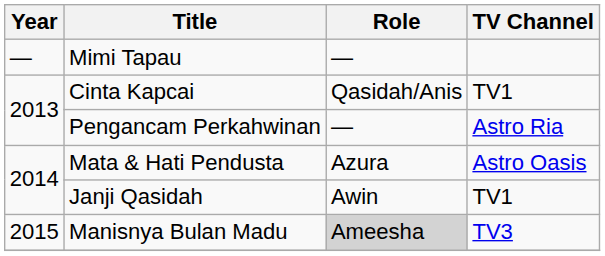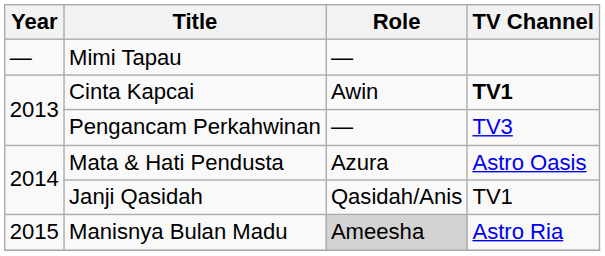Cinta Kapcai | Role: Qasidah/Anis -> Awin
Cinta Kapcai | TV Channel: normal -> bold
Pengancam Perkahwinan | TV Channel: Astro Ria -> TV3
Janji Qasidah | Role: Awin -> Qasidah/Anis
Manisnya Bulan Madu | TV Channel: TV3 -> Astro Ria
